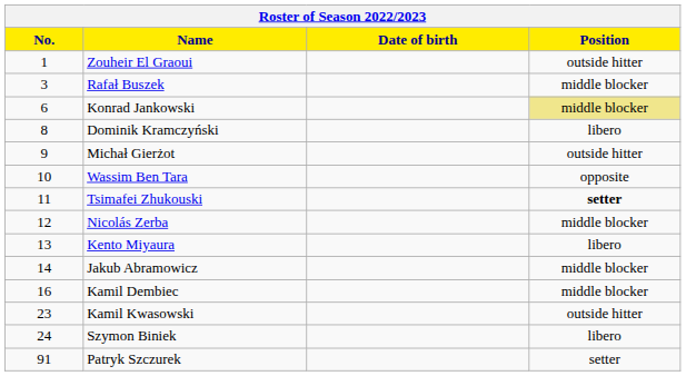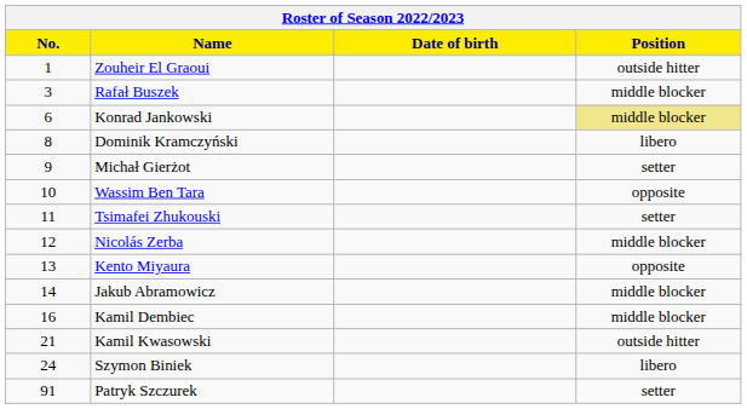Michał Gierżot | Position: outside hitter -> setter
Tsimafei Zhukouski | Position: bold -> normal
Kento Miyaura | Position: libero -> opposite
Kamil Kwasowski | No.: 23 -> 21
